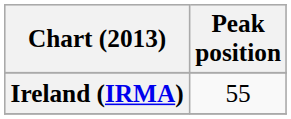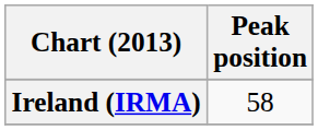Ireland (IRMA) | Peak position: 55 -> 58
